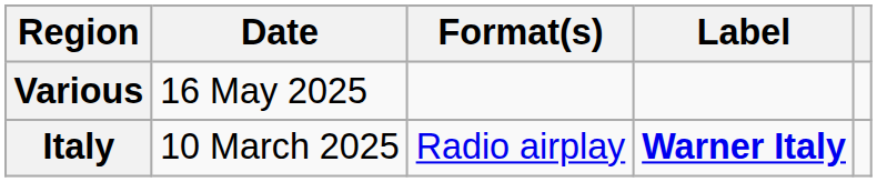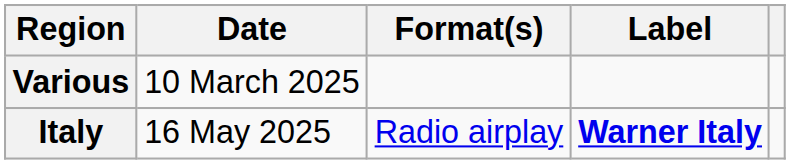Various | Date: 16 May 2025 -> 10 March 2025
Italy | Date: 10 March 2025 -> 16 May 2025
